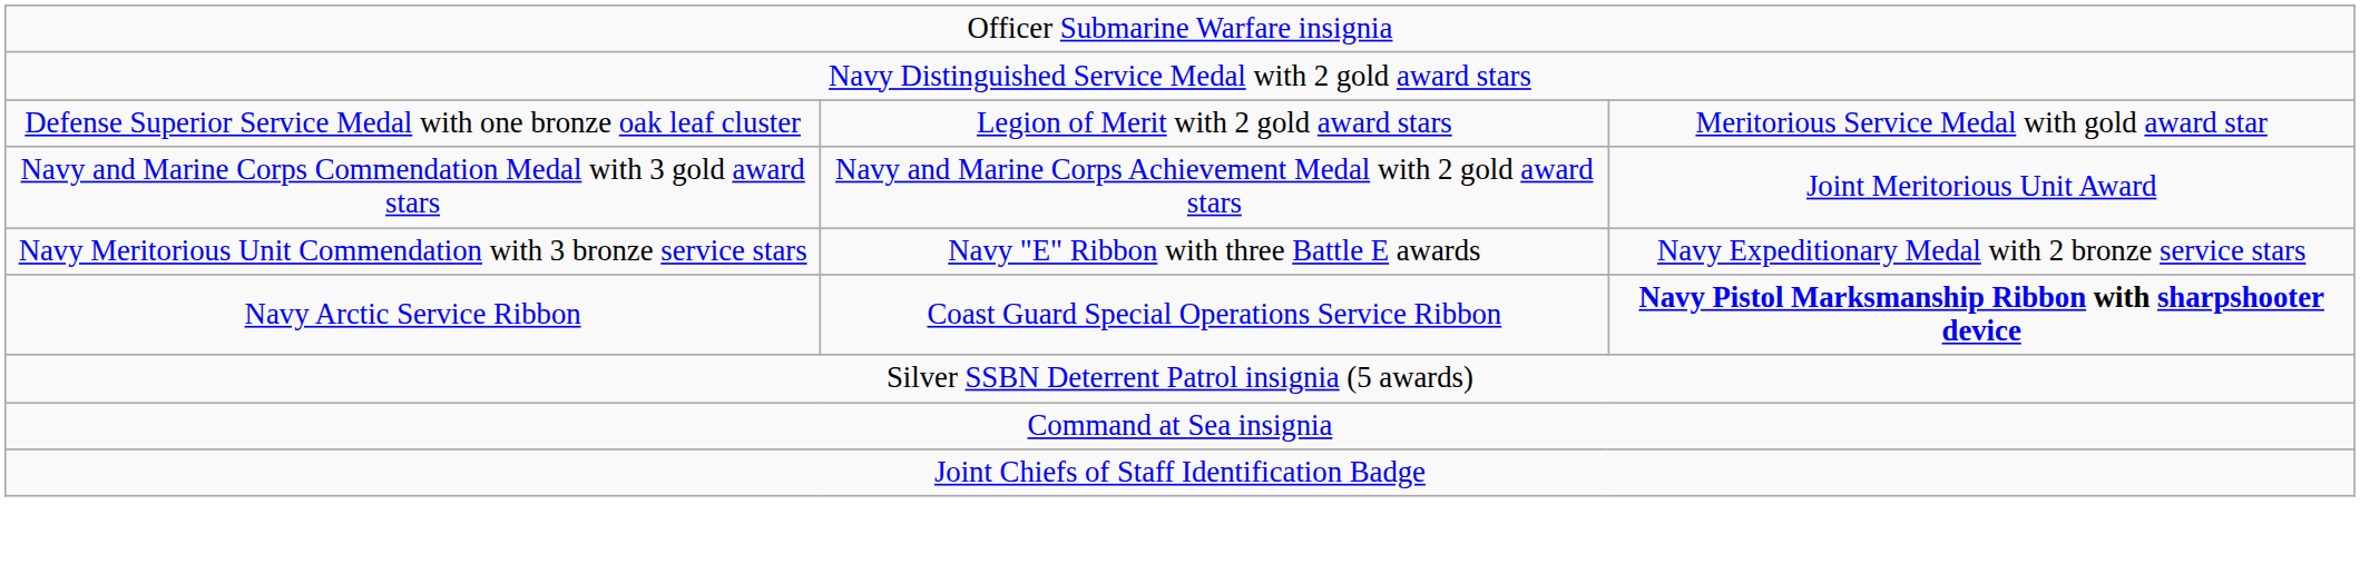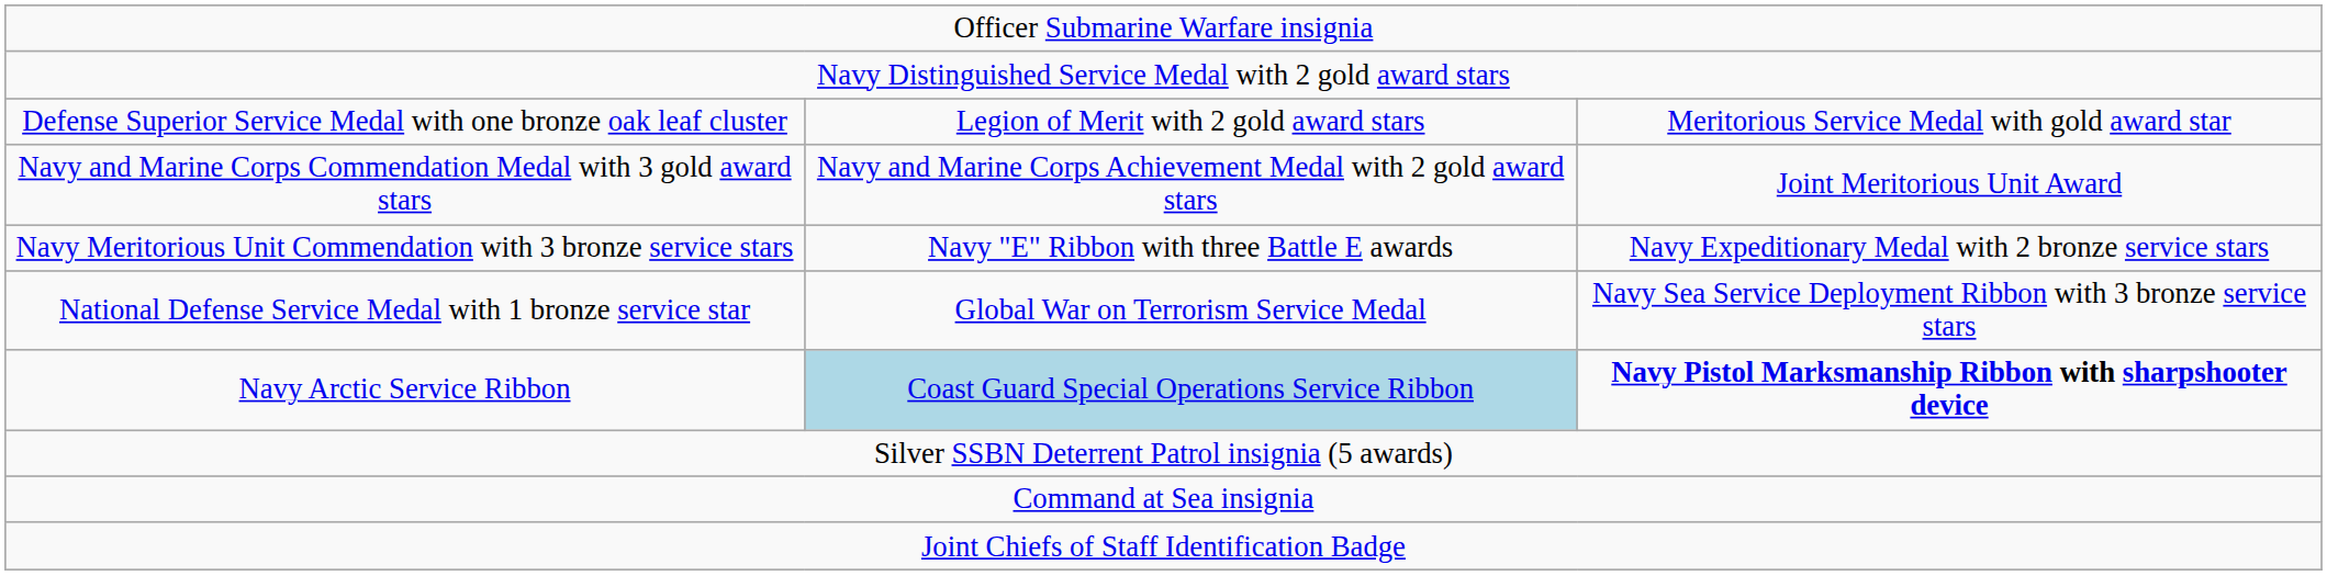+ row: National Defense Service Medal with 1 bronze service star | Global War on Terrorism Service Medal | Navy Sea Service Deployment Ribbon with 3 bronze service stars
Navy Arctic Service Ribbon | column 2: no background -> lightblue background
